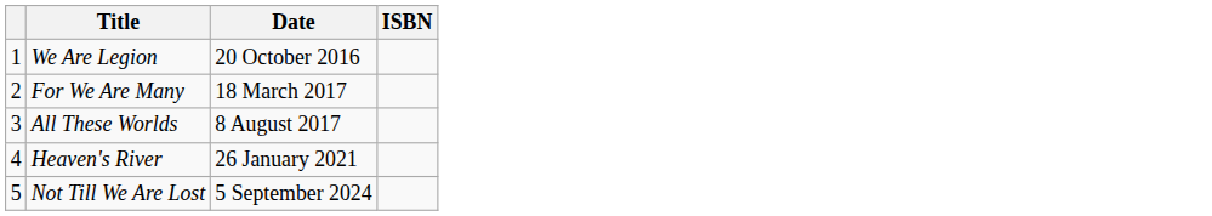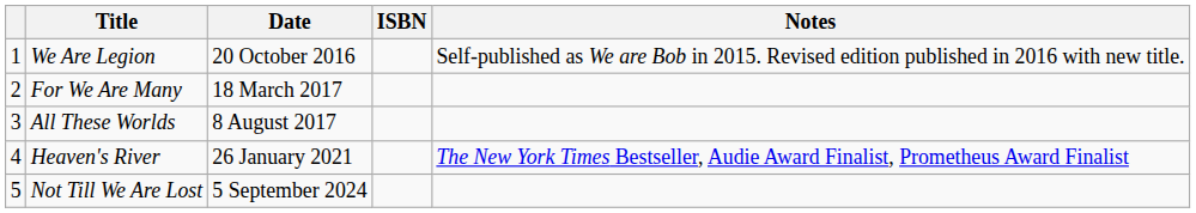+ column: Notes | Self-published as We are Bob in 2015. Revised edition published in 2016 with new title. | The New York Times Bestseller, Audie Award Finalist, Prometheus Award Finalist
